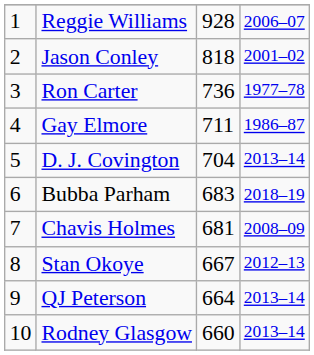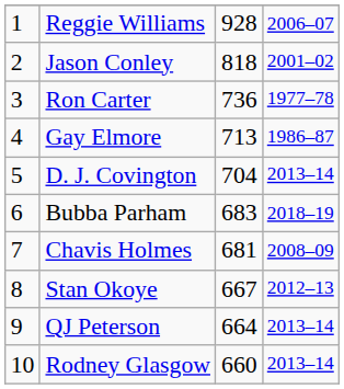Gay Elmore | column 3: 711 -> 713
